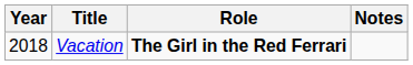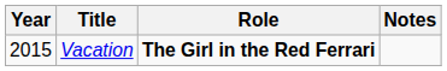Vacation | Year: 2018 -> 2015
